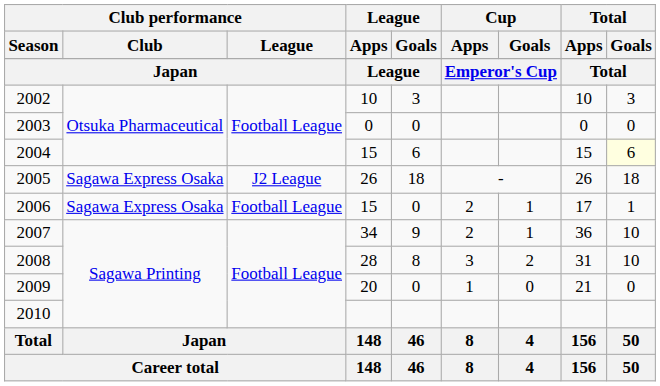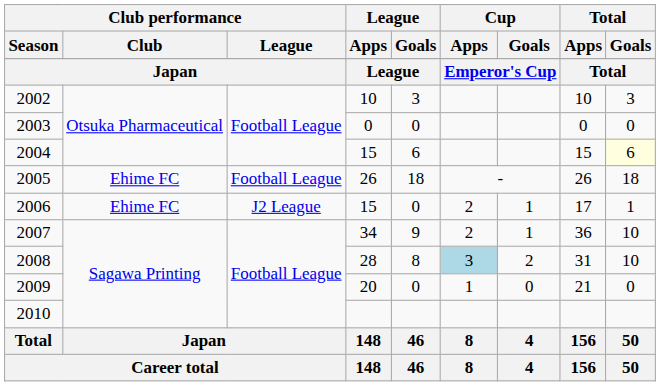2005 | Club performance / Club: Sagawa Express Osaka -> Ehime FC
2005 | Club performance / League: J2 League -> Football League
2006 | Club performance / Club: Sagawa Express Osaka -> Ehime FC
2006 | Club performance / League: Football League -> J2 League
2008 | Cup / Apps: no background -> lightblue background
